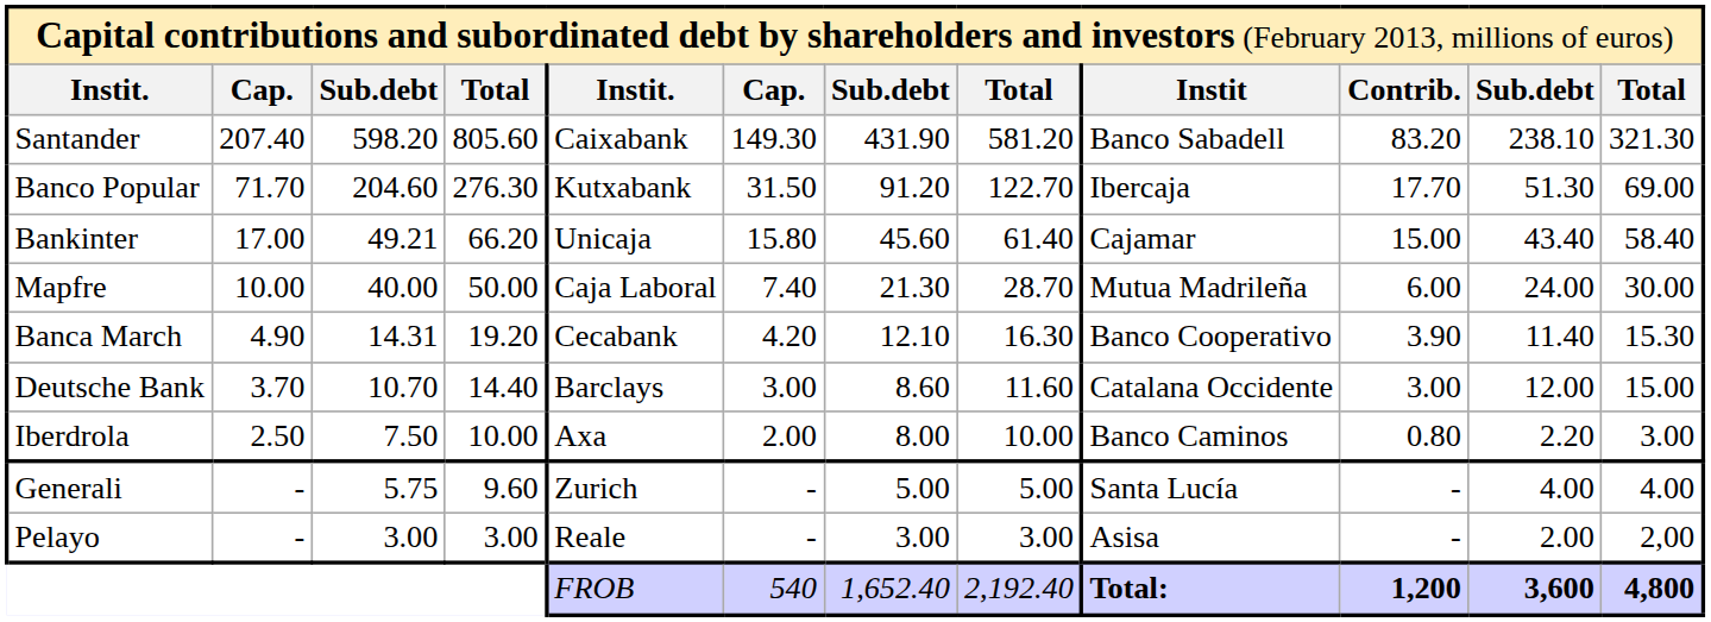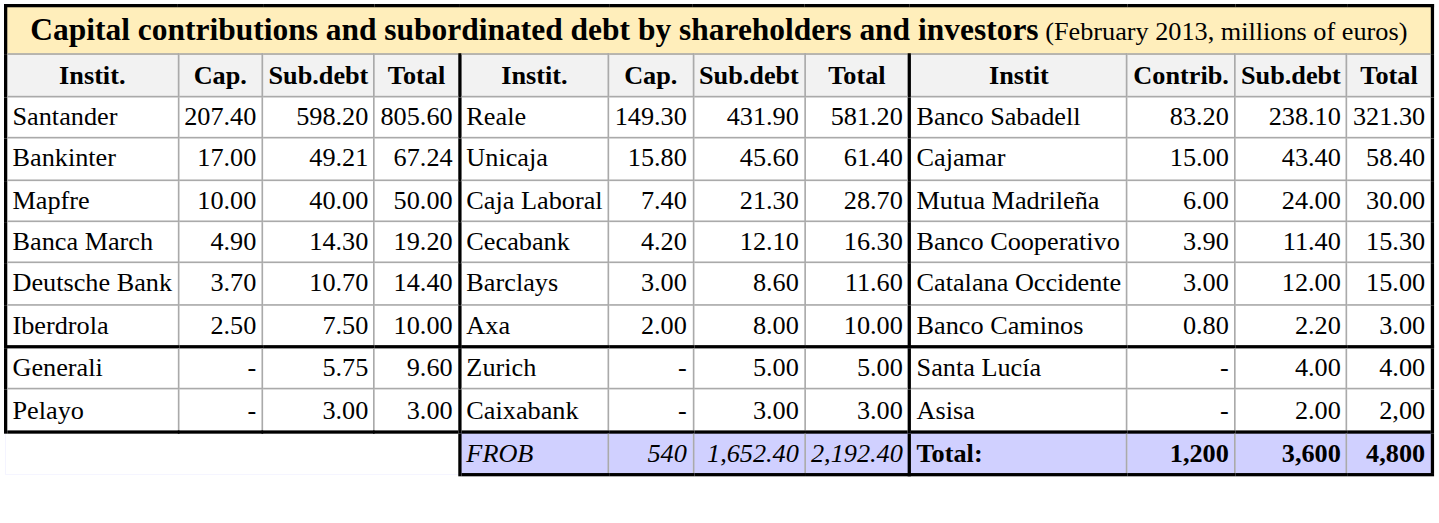Santander | column 5: Caixabank -> Reale
- row: Banco Popular | 71.70 | 204.60 | 276.30 | Kutxabank | 31.50 | 91.20 | 122.70 | Ibercaja | 17.70 | 51.30 | 69.00
Bankinter | column 4: 66.20 -> 67.24
Banca March | column 3: 14.31 -> 14.30
Pelayo | column 5: Reale -> Caixabank
